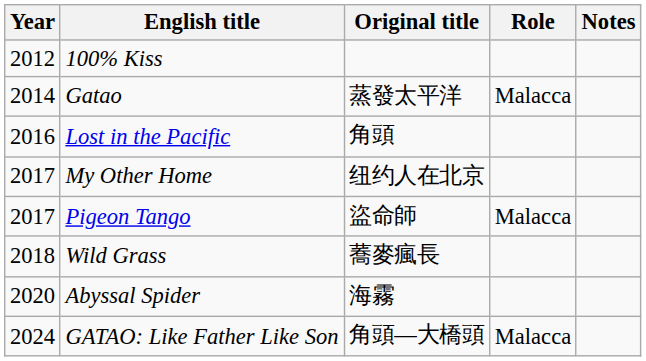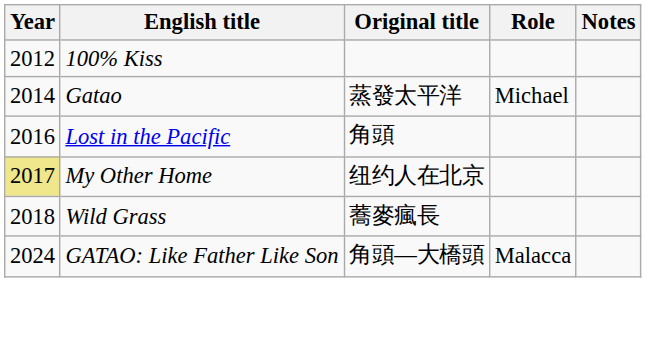Gatao | Role: Malacca -> Michael
My Other Home | Year: no background -> khaki background
- row: 2017 | Pigeon Tango | 盜命師 | Malacca
- row: 2020 | Abyssal Spider | 海霧
